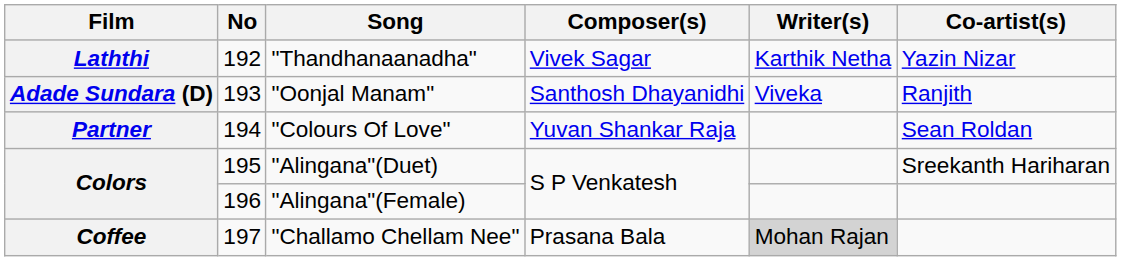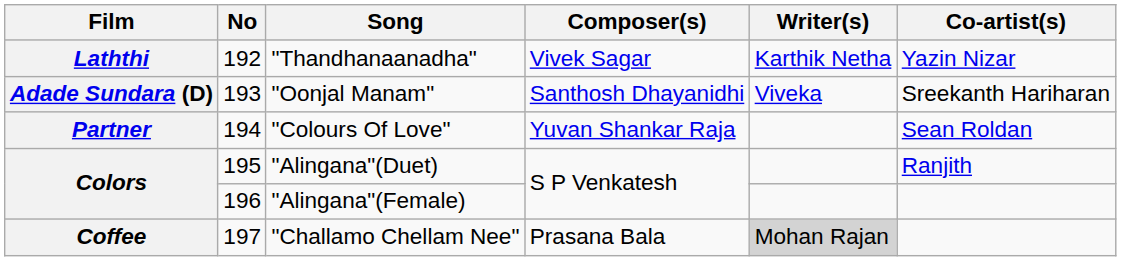"Oonjal Manam" | Co-artist(s): Ranjith -> Sreekanth Hariharan
"Alingana"(Duet) | Co-artist(s): Sreekanth Hariharan -> Ranjith
